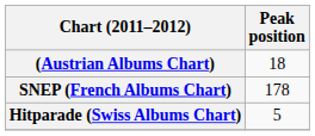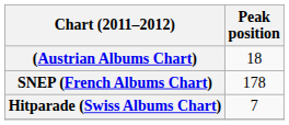Hitparade (Swiss Albums Chart) | Peak position: 5 -> 7
